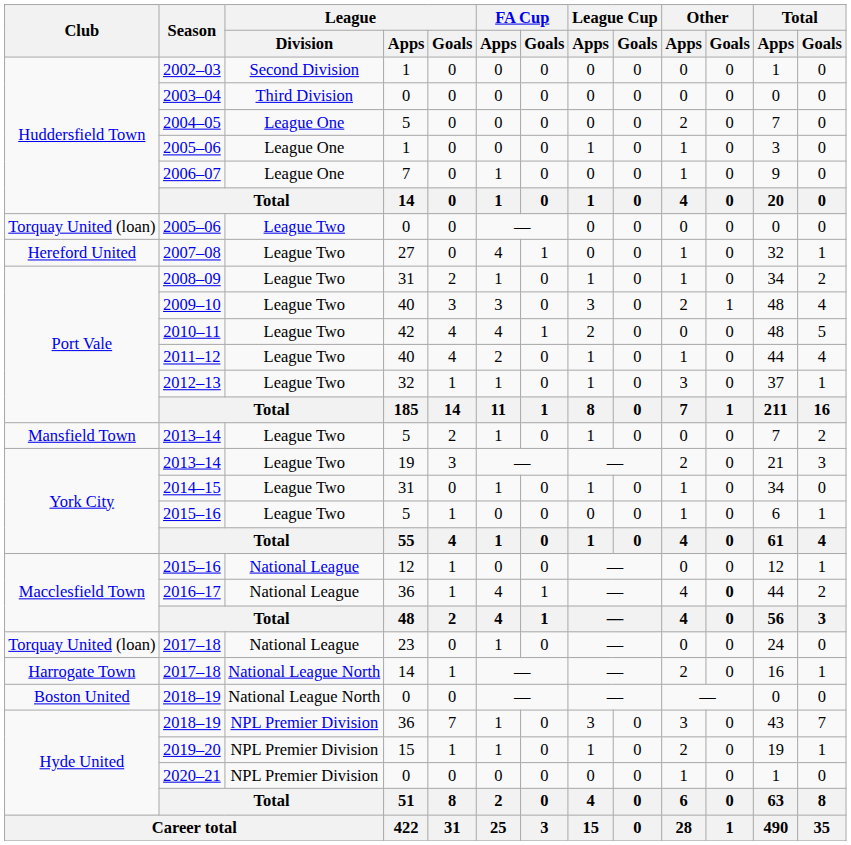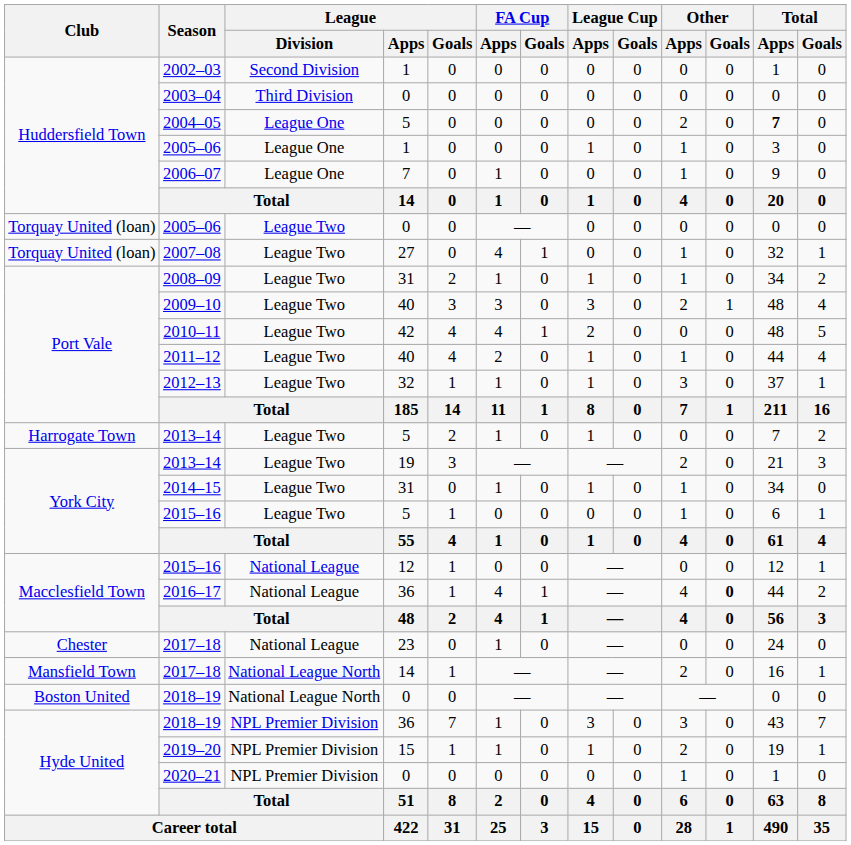2004–05 | Total / Apps: normal -> bold
2007–08 | Club: Hereford United -> Torquay United (loan)
2013–14 / 5 | Club: Mansfield Town -> Harrogate Town
2017–18 / 23 | Club: Torquay United (loan) -> Chester
2017–18 / 14 | Club: Harrogate Town -> Mansfield Town
